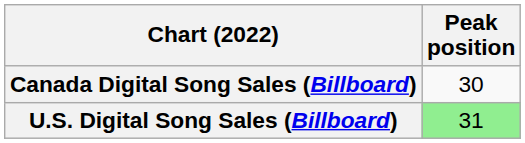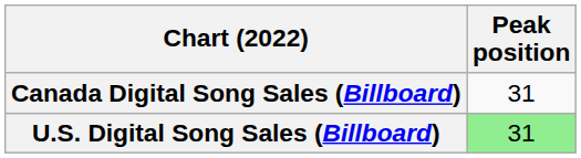Canada Digital Song Sales (Billboard) | Peak position: 30 -> 31
